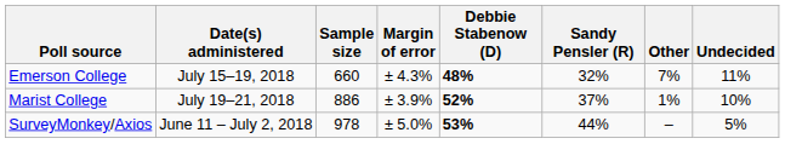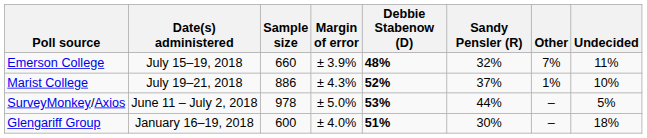Emerson College | Margin of error: ± 4.3% -> ± 3.9%
Marist College | Margin of error: ± 3.9% -> ± 4.3%
+ row: Glengariff Group | January 16–19, 2018 | 600 | ± 4.0% | 51% | 30% | – | 18%
